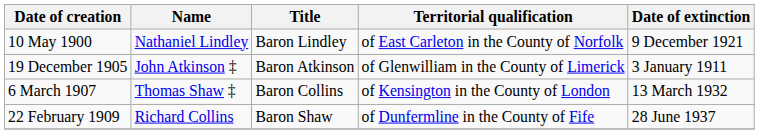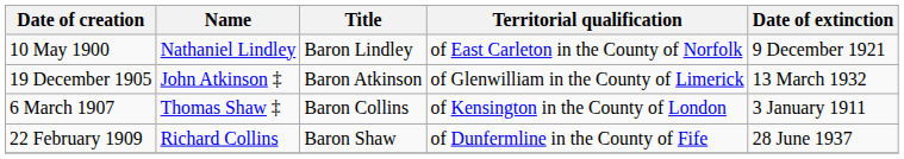19 December 1905 | Date of extinction: 3 January 1911 -> 13 March 1932
6 March 1907 | Date of extinction: 13 March 1932 -> 3 January 1911
